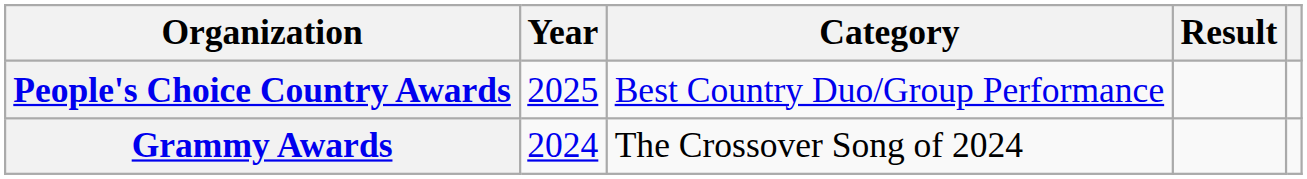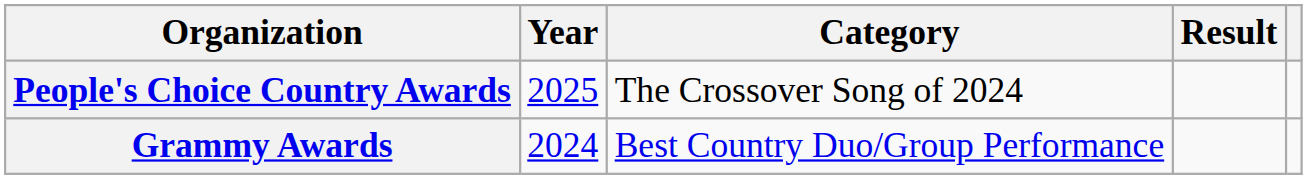People's Choice Country Awards | Category: Best Country Duo/Group Performance -> The Crossover Song of 2024
Grammy Awards | Category: The Crossover Song of 2024 -> Best Country Duo/Group Performance
